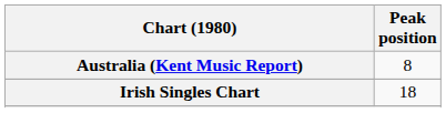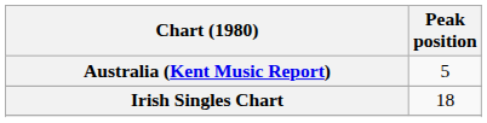Australia (Kent Music Report) | Peak position: 8 -> 5
